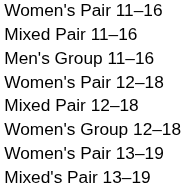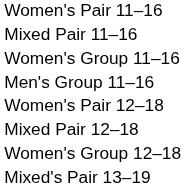+ row: Women's Group 11–16
- row: Women's Pair 13–19
